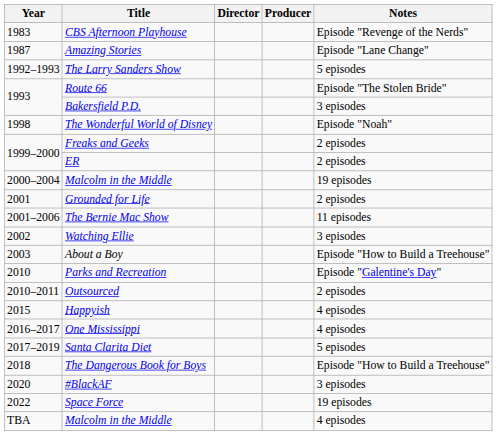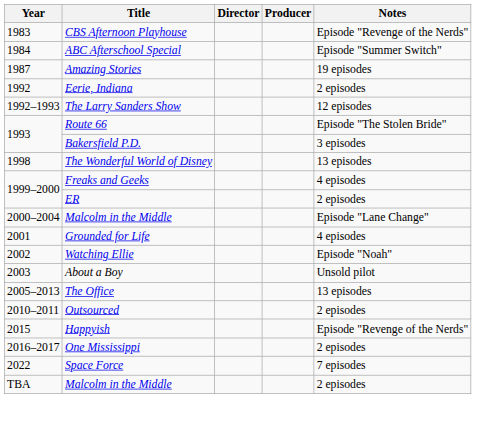+ row: 1984 | ABC Afterschool Special | Episode "Summer Switch"
Amazing Stories | Notes: Episode "Lane Change" -> 19 episodes
+ row: 1992 | Eerie, Indiana | 2 episodes
The Larry Sanders Show | Notes: 5 episodes -> 12 episodes
The Wonderful World of Disney | Notes: Episode "Noah" -> 13 episodes
Freaks and Geeks | Notes: 2 episodes -> 4 episodes
2000–2004 / Malcolm in the Middle | Notes: 19 episodes -> Episode "Lane Change"
Grounded for Life | Notes: 2 episodes -> 4 episodes
- row: 2001–2006 | The Bernie Mac Show | 11 episodes
Watching Ellie | Notes: 3 episodes -> Episode "Noah"
About a Boy | Notes: Episode "How to Build a Treehouse" -> Unsold pilot
+ row: 2005–2013 | The Office | 13 episodes
- row: 2010 | Parks and Recreation | Episode "Galentine's Day"
Happyish | Notes: 4 episodes -> Episode "Revenge of the Nerds"
One Mississippi | Notes: 4 episodes -> 2 episodes
- row: 2017–2019 | Santa Clarita Diet | 5 episodes
- row: 2018 | The Dangerous Book for Boys | Episode "How to Build a Treehouse"
- row: 2020 | #BlackAF | 3 episodes
Space Force | Notes: 19 episodes -> 7 episodes
TBA / Malcolm in the Middle | Notes: 4 episodes -> 2 episodes
